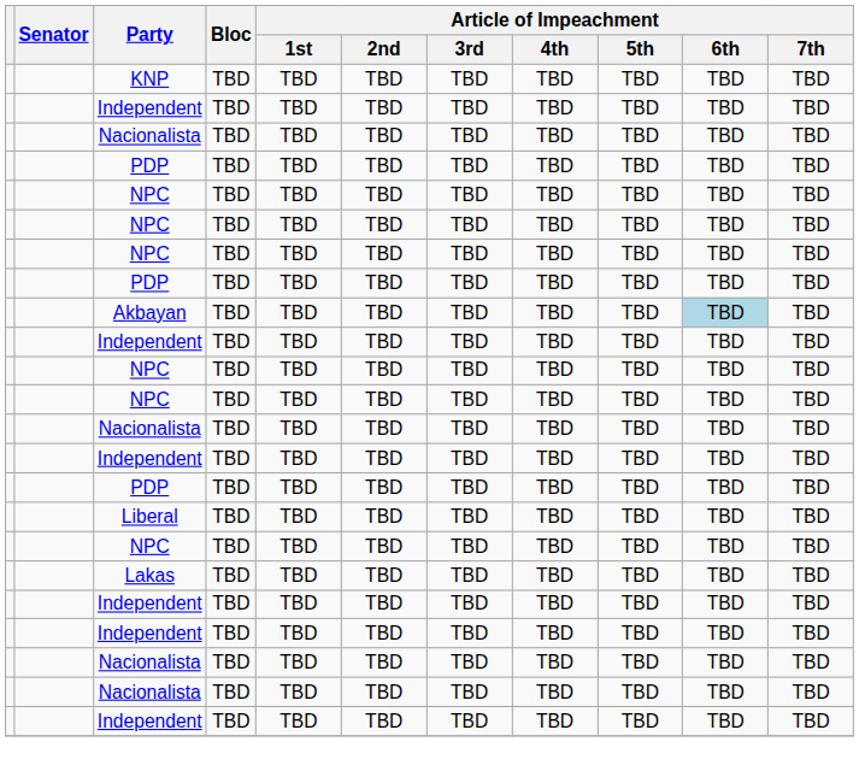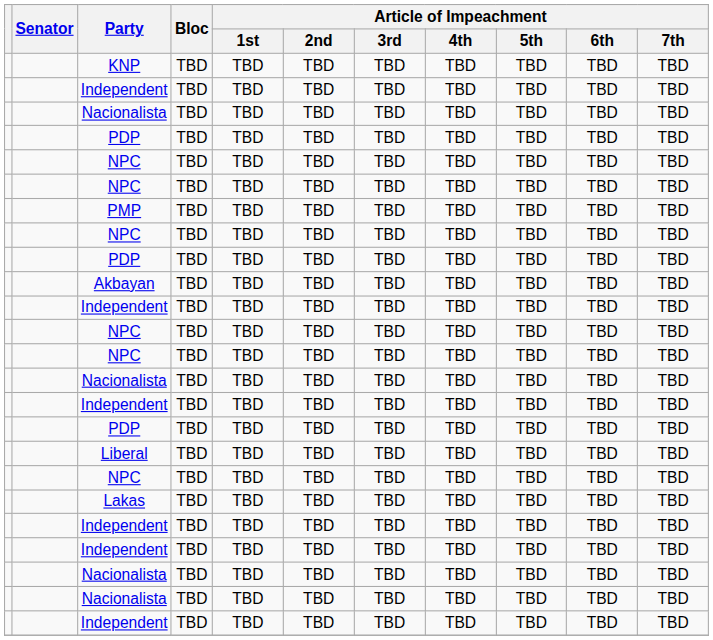+ row: PMP | TBD | TBD | TBD | TBD | TBD | TBD | TBD | TBD
Akbayan | Article of Impeachment / 6th: lightblue background -> no background
